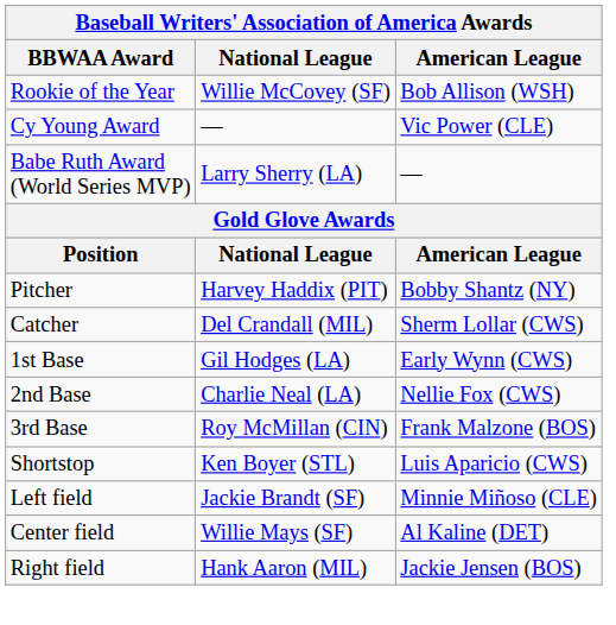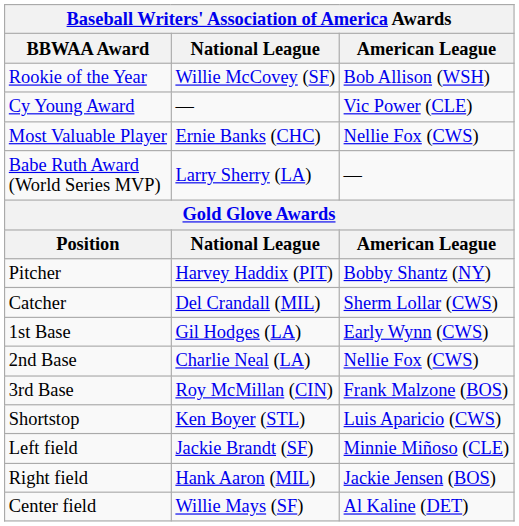+ row: Most Valuable Player | Ernie Banks (CHC) | Nellie Fox (CWS)
rows swapped: Center field <-> Right field
